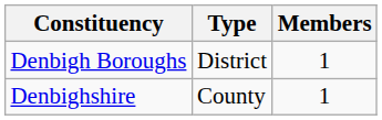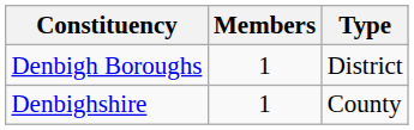columns swapped: Members <-> Type
